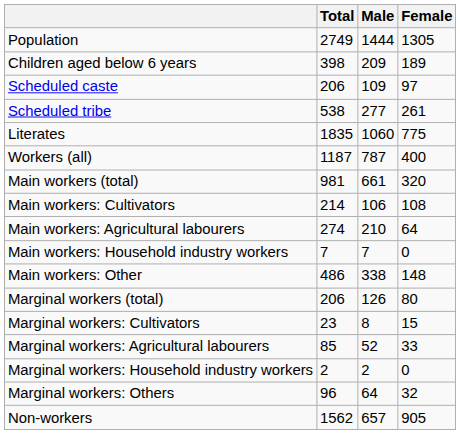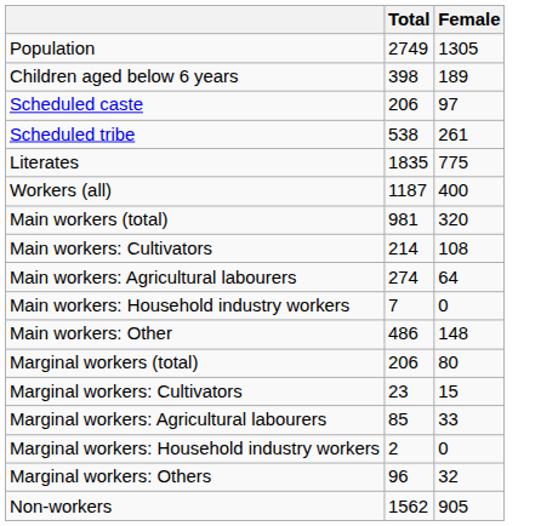- column: Male | 1444 | 209 | 109 | 277 | 1060 | 787 | 661 | 106 | 210 | 7 | 338 | 126 | 8 | 52 | 2 | 64 | 657
